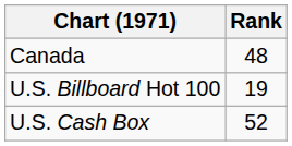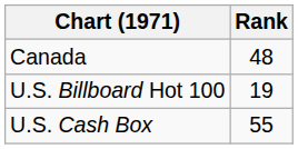U.S. Cash Box | Rank: 52 -> 55
